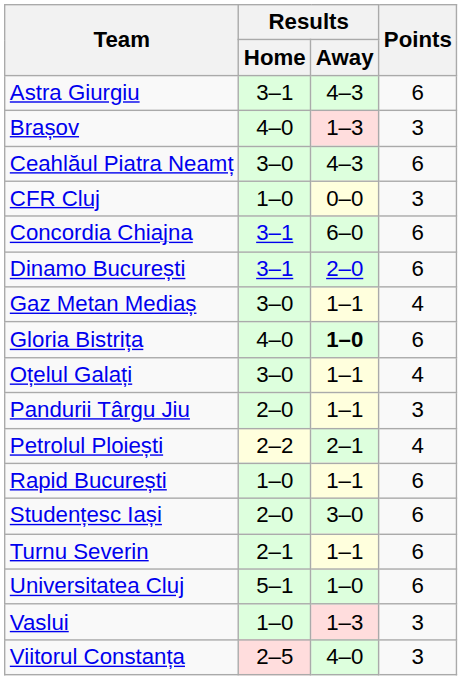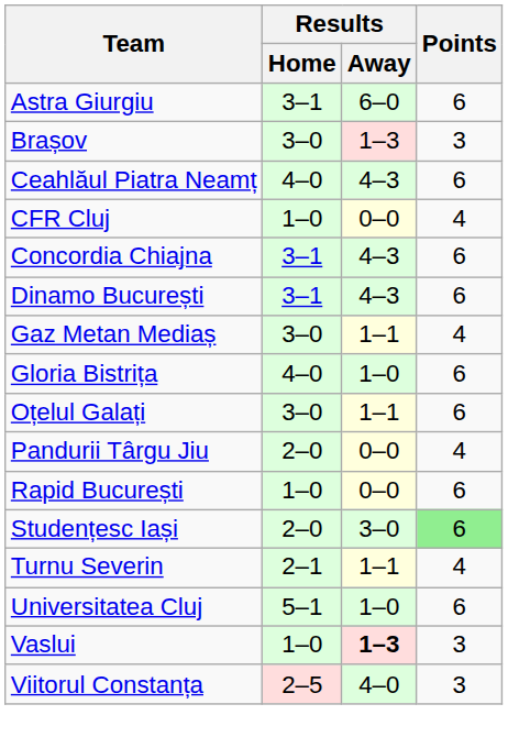Astra Giurgiu | Results / Away: 4–3 -> 6–0
Brașov | Results / Home: 4–0 -> 3–0
Ceahlăul Piatra Neamț | Results / Home: 3–0 -> 4–0
CFR Cluj | Points: 3 -> 4
Concordia Chiajna | Results / Away: 6–0 -> 4–3
Dinamo București | Results / Away: 2–0 -> 4–3
Gloria Bistrița | Results / Away: bold -> normal
Oțelul Galați | Points: 4 -> 6
Pandurii Târgu Jiu | Results / Away: 1–1 -> 0–0
Pandurii Târgu Jiu | Points: 3 -> 4
- row: Petrolul Ploiești | 2–2 | 2–1 | 4
Rapid București | Results / Away: 1–1 -> 0–0
Studențesc Iași | Points: no background -> lightgreen background
Turnu Severin | Points: 6 -> 4
Vaslui | Results / Away: normal -> bold
